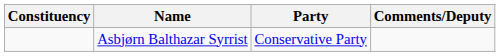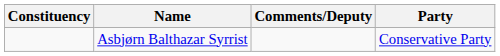columns swapped: Party <-> Comments/Deputy
